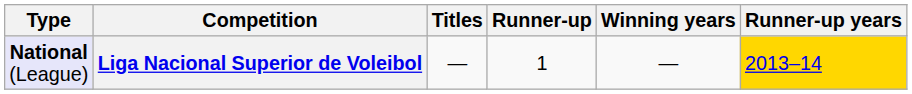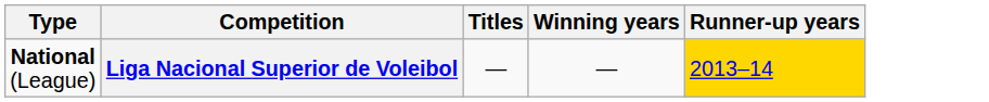- column: Runner-up | 1
Liga Nacional Superior de Voleibol | Type: lavender background -> no background
